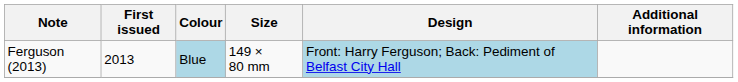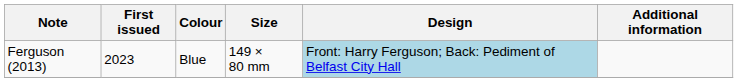Ferguson (2013) | First issued: 2013 -> 2023
Ferguson (2013) | Colour: lightblue background -> no background
